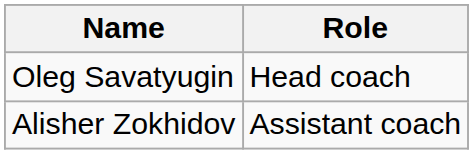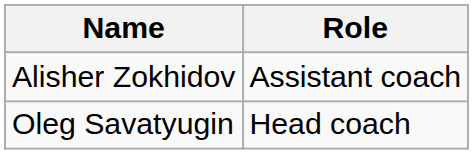rows swapped: Oleg Savatyugin <-> Alisher Zokhidov
